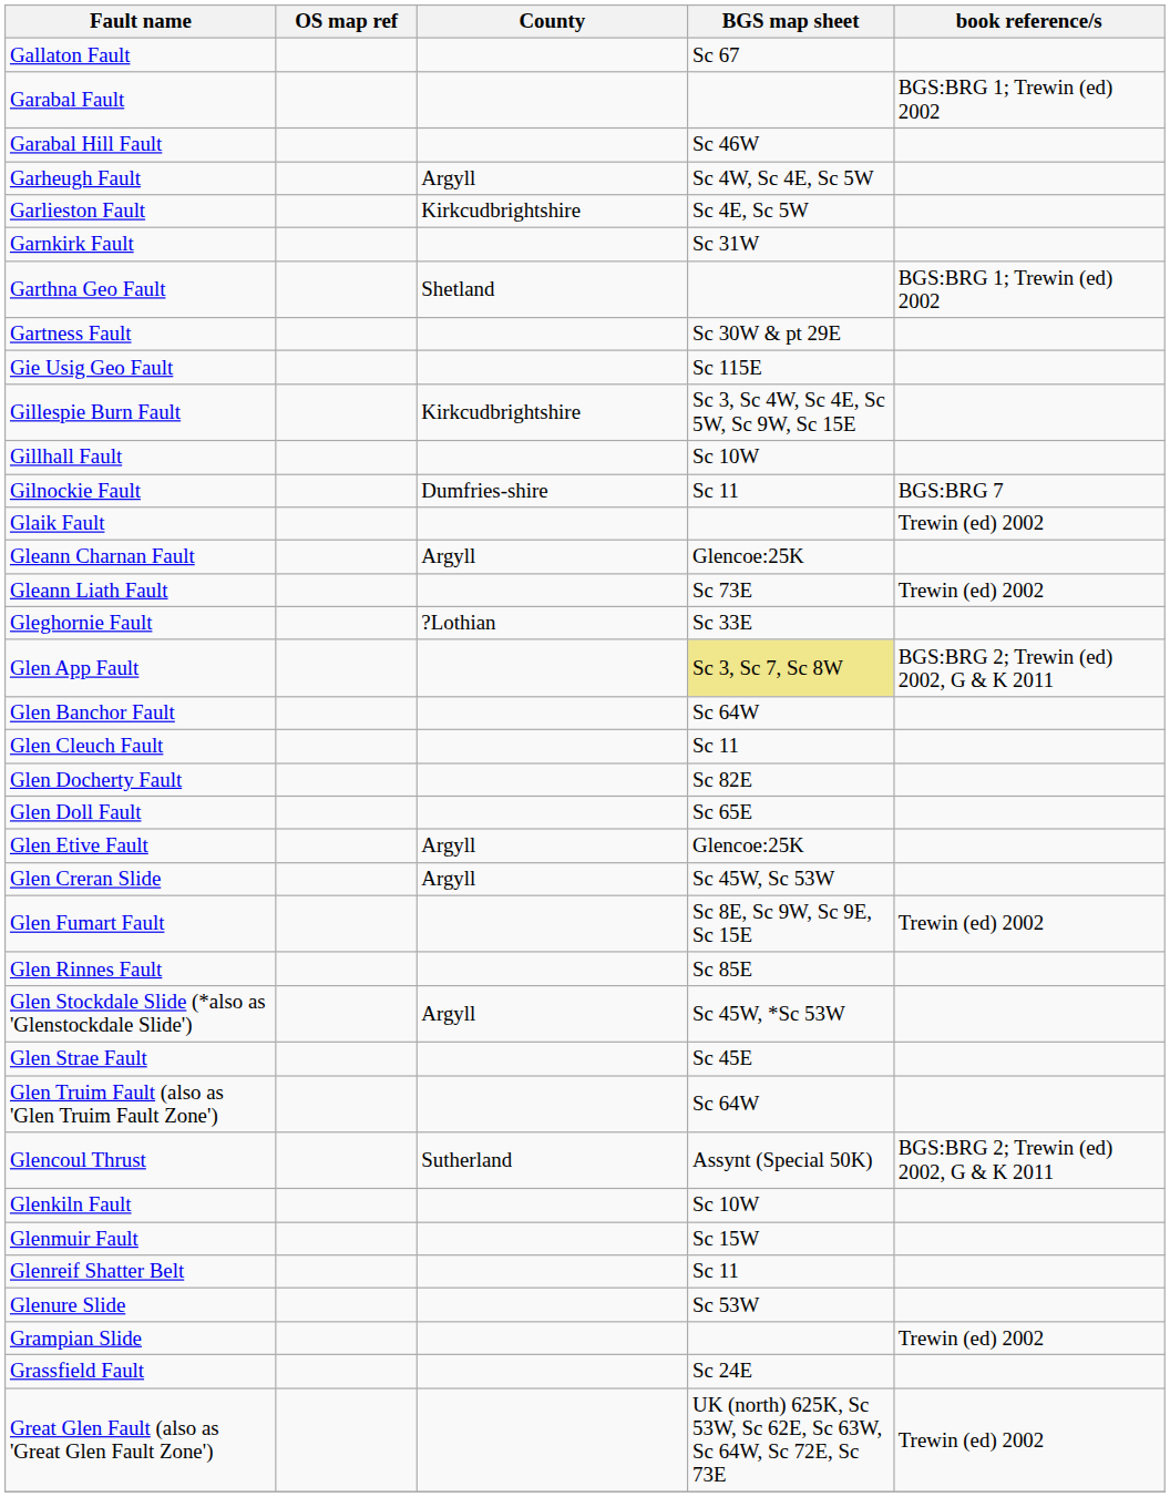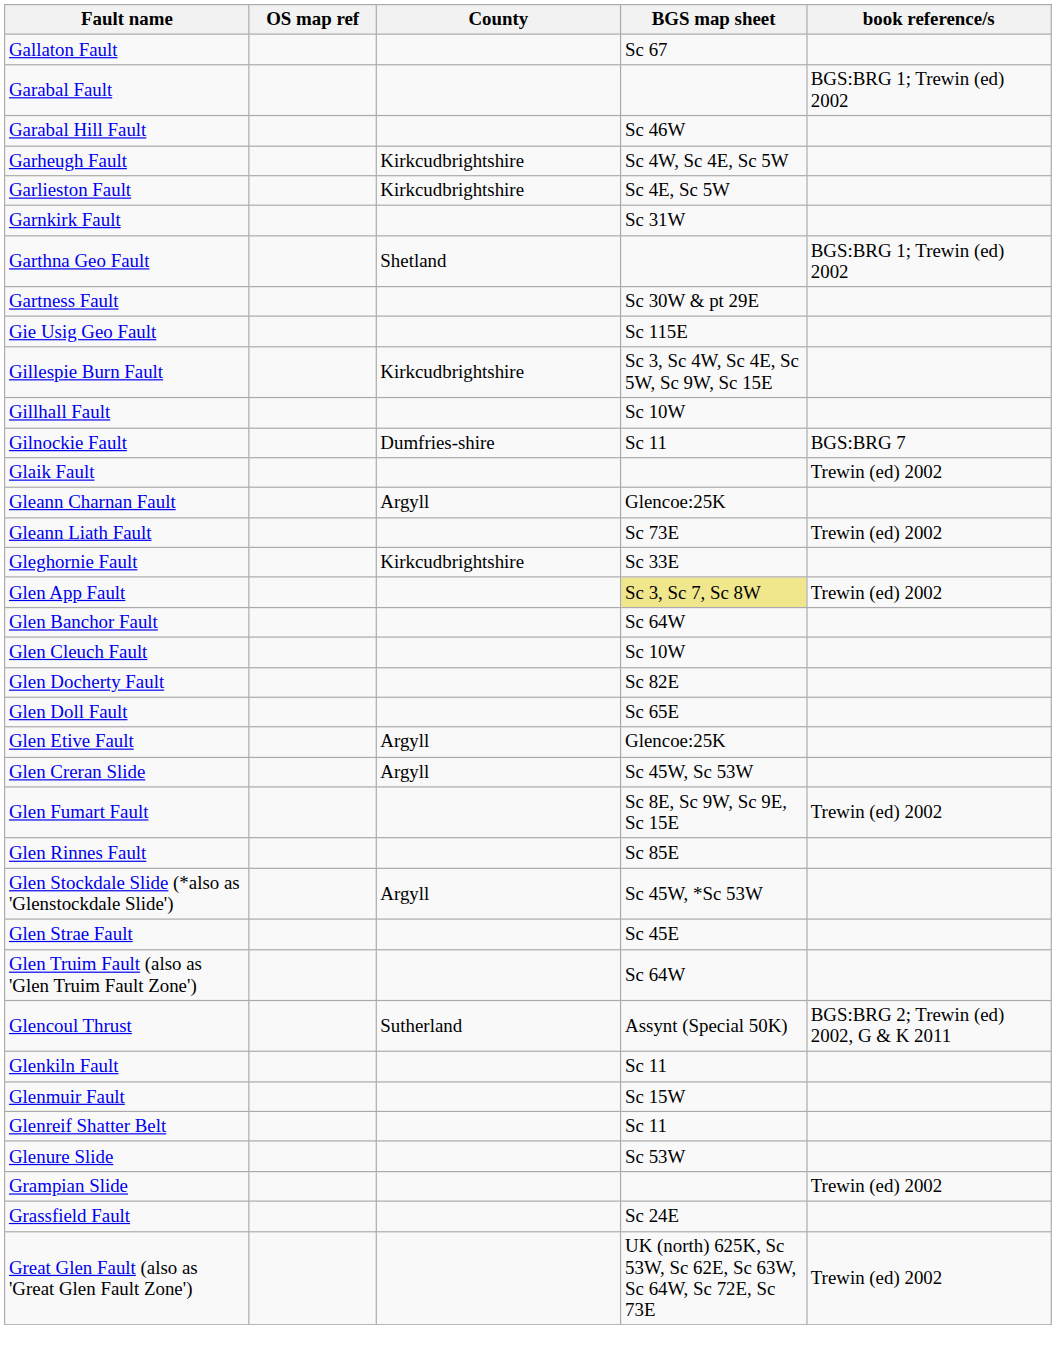Garheugh Fault | County: Argyll -> Kirkcudbrightshire
Gleghornie Fault | County: ?Lothian -> Kirkcudbrightshire
Glen App Fault | book reference/s: BGS:BRG 2; Trewin (ed) 2002, G & K 2011 -> Trewin (ed) 2002
Glen Cleuch Fault | BGS map sheet: Sc 11 -> Sc 10W
Glenkiln Fault | BGS map sheet: Sc 10W -> Sc 11
